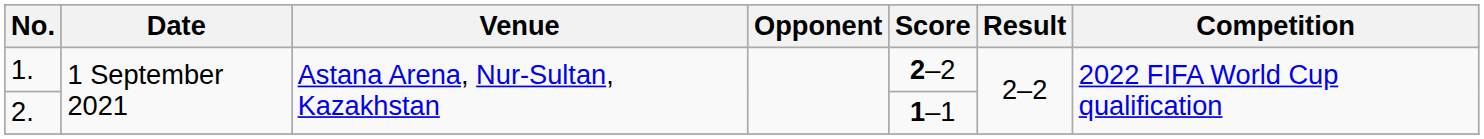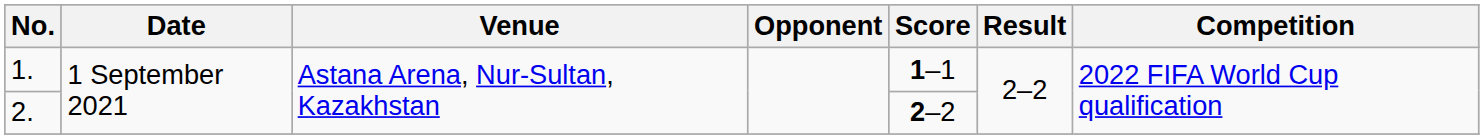1. | Score: 2–2 -> 1–1
2. | Score: 1–1 -> 2–2
